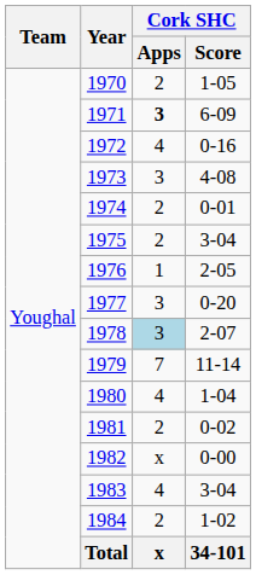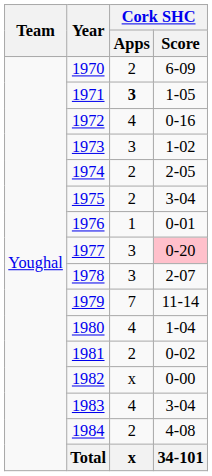1970 | Cork SHC / Score: 1-05 -> 6-09
1971 | Cork SHC / Score: 6-09 -> 1-05
1973 | Cork SHC / Score: 4-08 -> 1-02
1974 | Cork SHC / Score: 0-01 -> 2-05
1976 | Cork SHC / Score: 2-05 -> 0-01
1977 | Cork SHC / Score: no background -> pink background
1978 | Cork SHC / Apps: lightblue background -> no background
1984 | Cork SHC / Score: 1-02 -> 4-08
